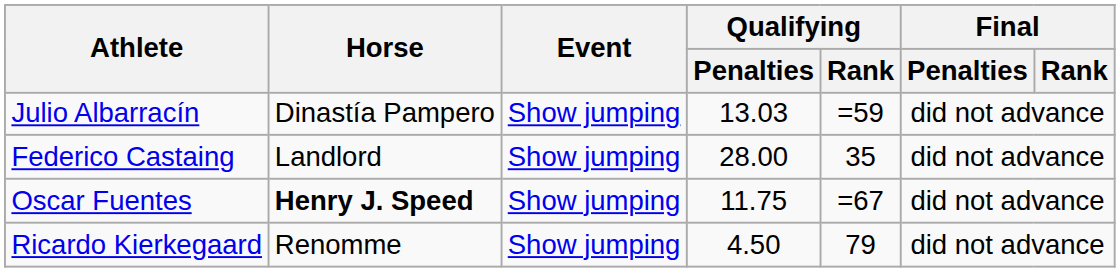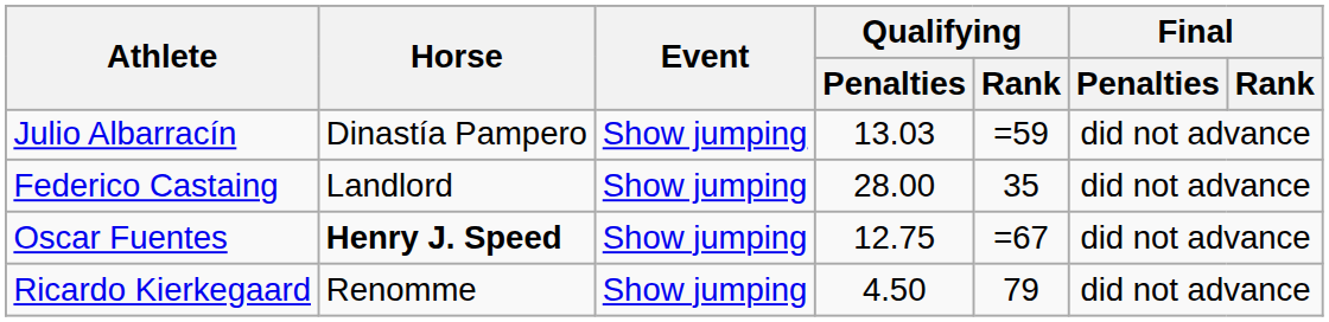Oscar Fuentes | Qualifying / Penalties: 11.75 -> 12.75
